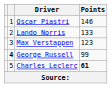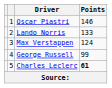Max Verstappen | Points: 123 -> 124
George Russell | column 2: bold -> normal
